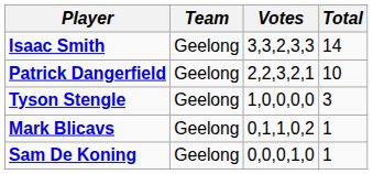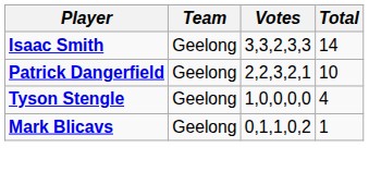Tyson Stengle | Total: 3 -> 4
- row: Sam De Koning | Geelong | 0,0,0,1,0 | 1
